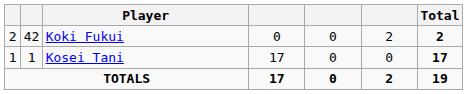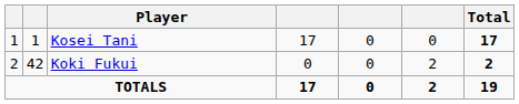rows swapped: Kosei Tani <-> Koki Fukui
